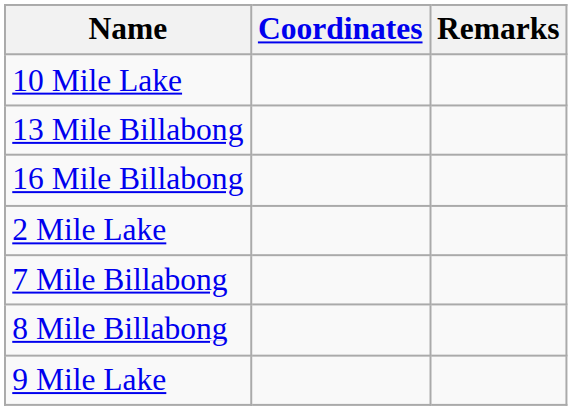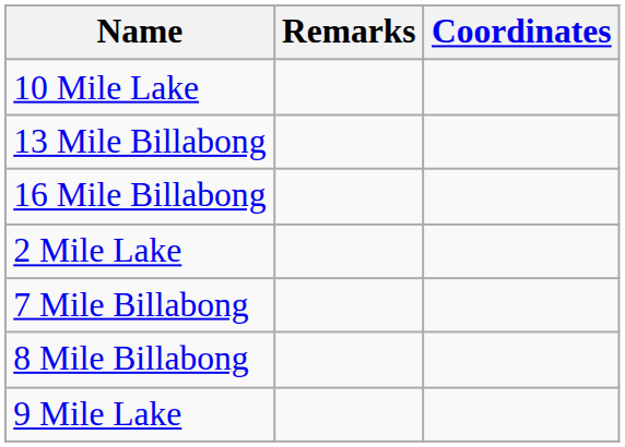columns swapped: Coordinates <-> Remarks
